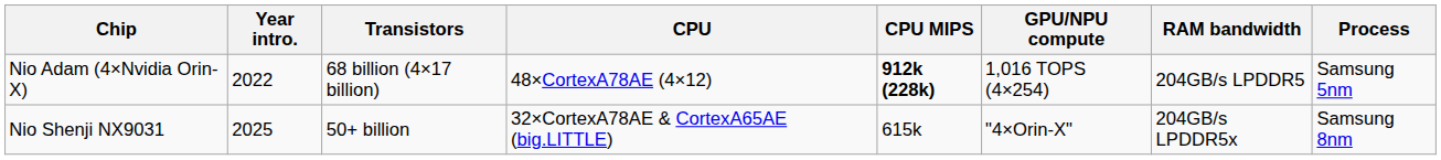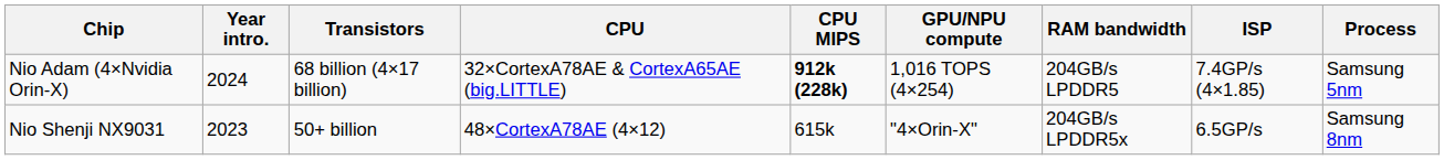+ column: ISP | 7.4GP/s (4×1.85) | 6.5GP/s
Nio Adam (4×Nvidia Orin-X) | Year intro.: 2022 -> 2024
Nio Adam (4×Nvidia Orin-X) | CPU: 48×CortexA78AE (4×12) -> 32×CortexA78AE & CortexA65AE (big.LITTLE)
Nio Shenji NX9031 | Year intro.: 2025 -> 2023
Nio Shenji NX9031 | CPU: 32×CortexA78AE & CortexA65AE (big.LITTLE) -> 48×CortexA78AE (4×12)
